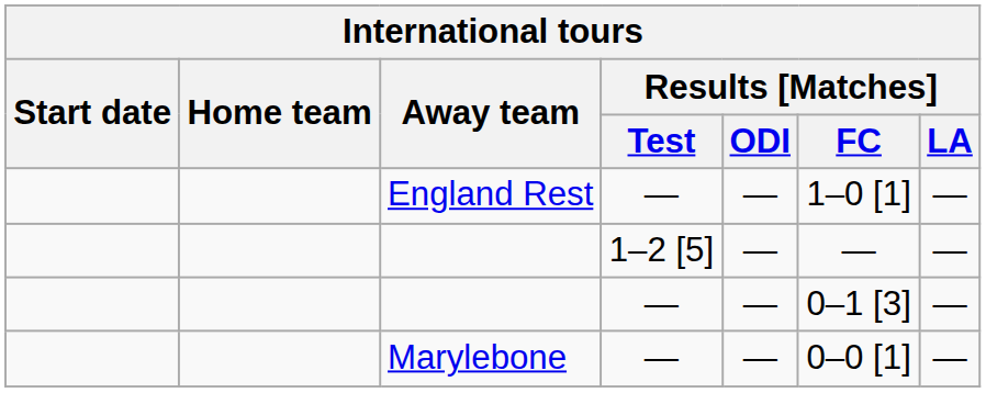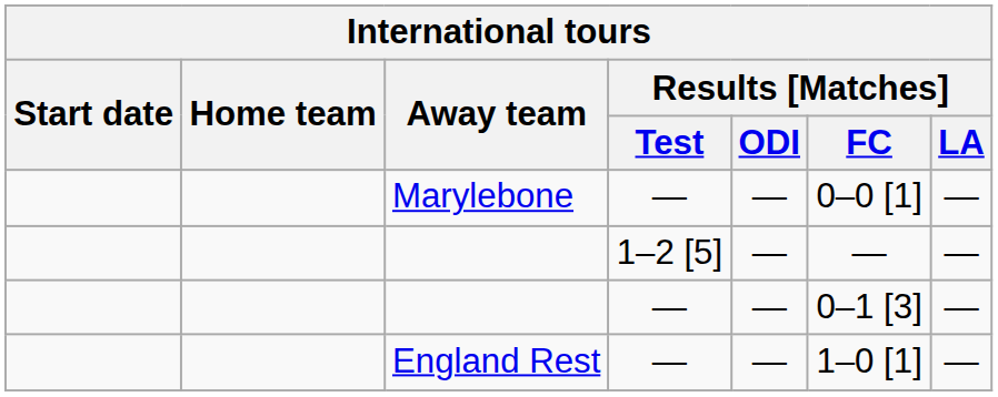rows swapped: England Rest <-> Marylebone
